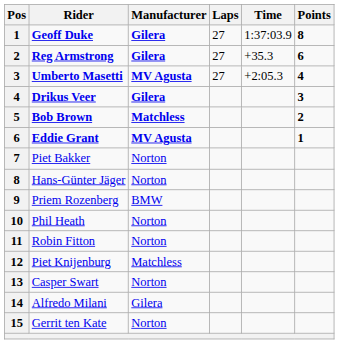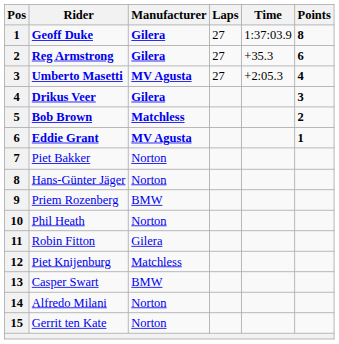Robin Fitton | Manufacturer: Norton -> Gilera
Casper Swart | Manufacturer: Norton -> BMW
Alfredo Milani | Manufacturer: Gilera -> Norton
